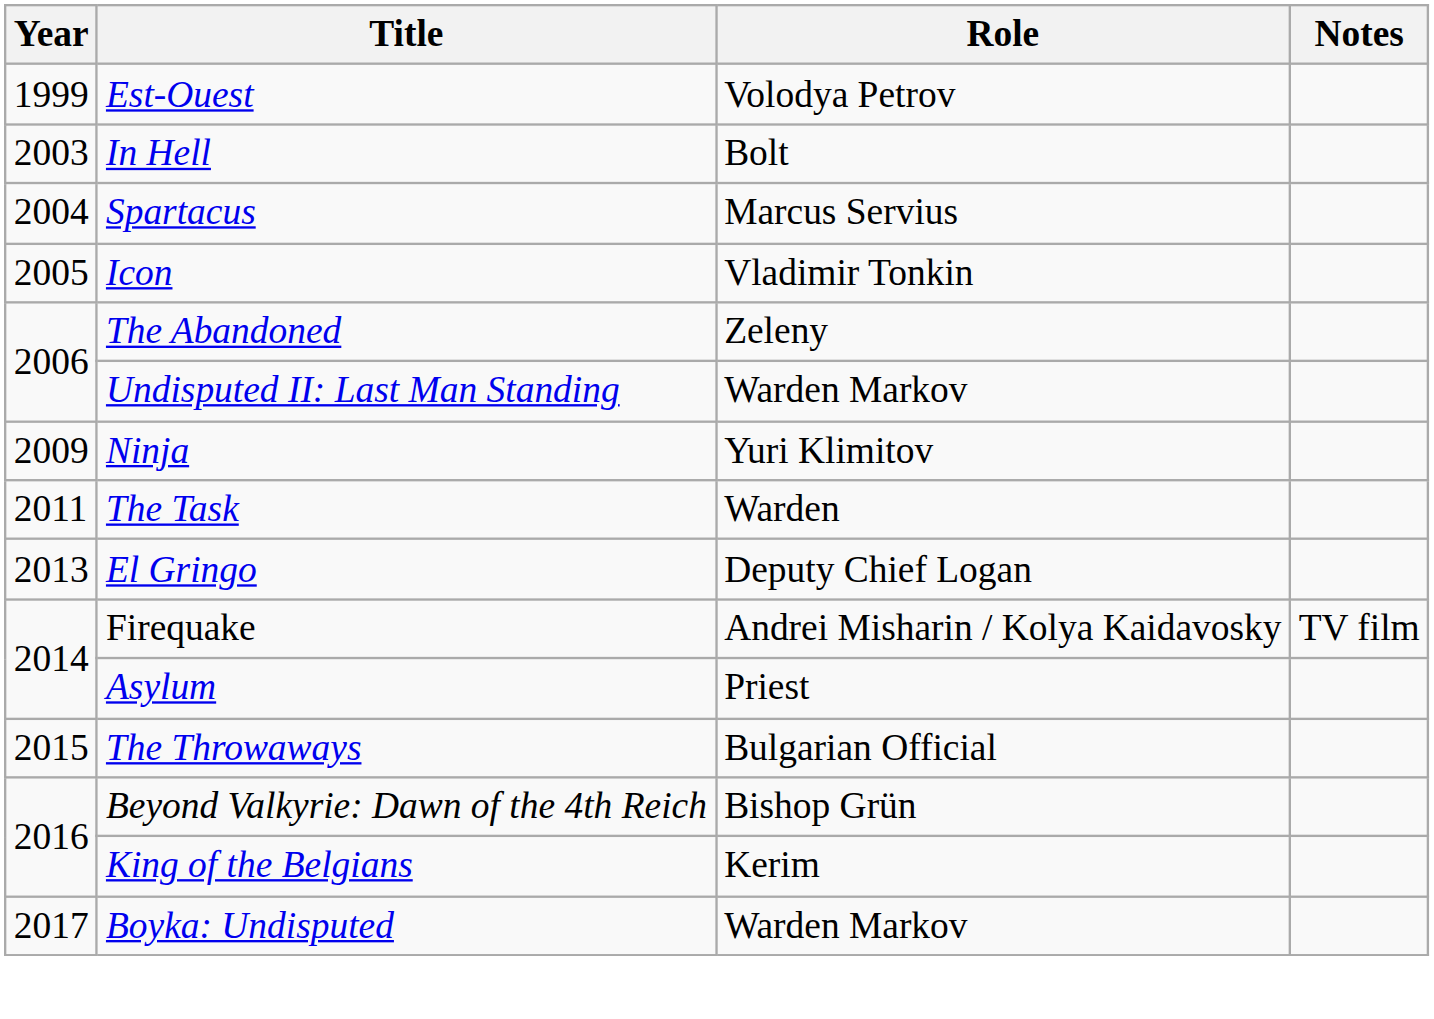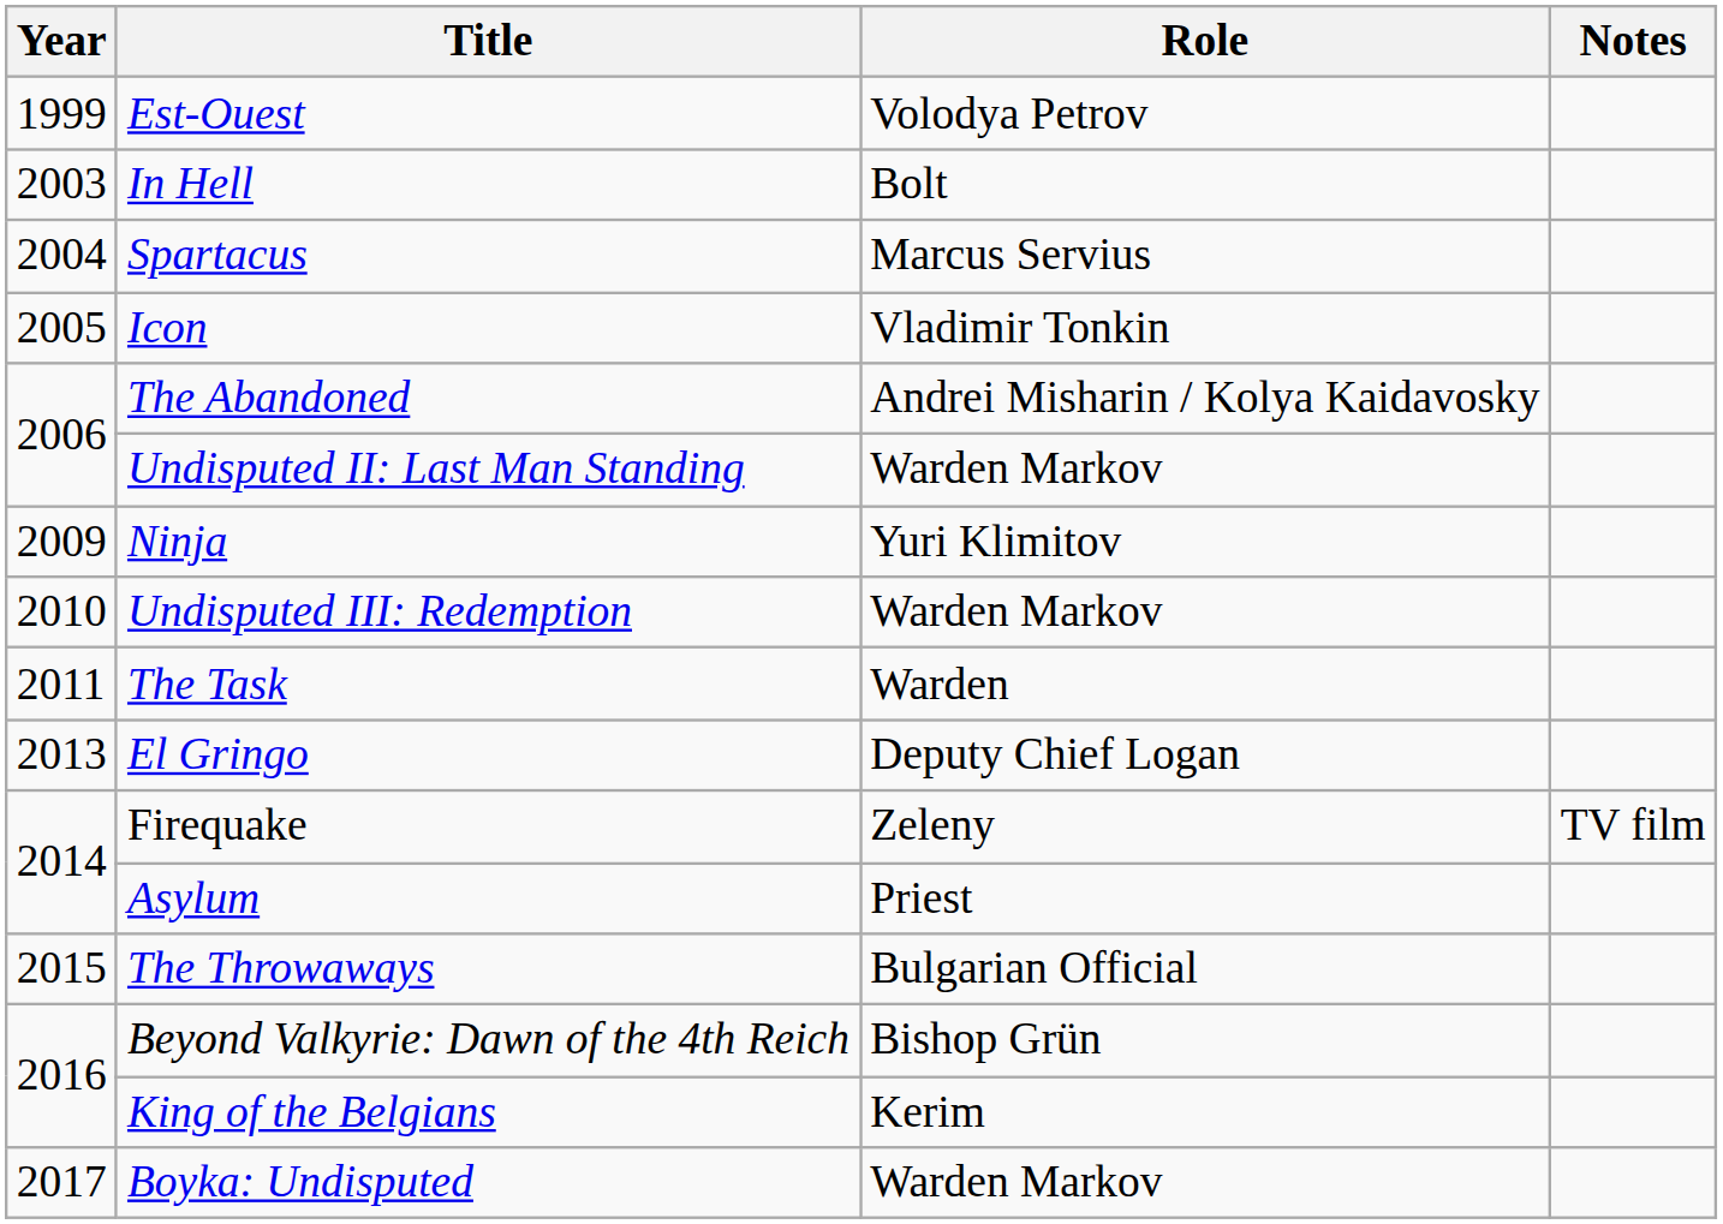The Abandoned | Role: Zeleny -> Andrei Misharin / Kolya Kaidavosky
+ row: 2010 | Undisputed III: Redemption | Warden Markov
Firequake | Role: Andrei Misharin / Kolya Kaidavosky -> Zeleny
